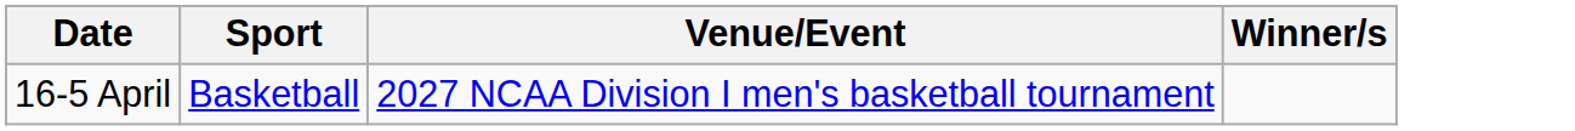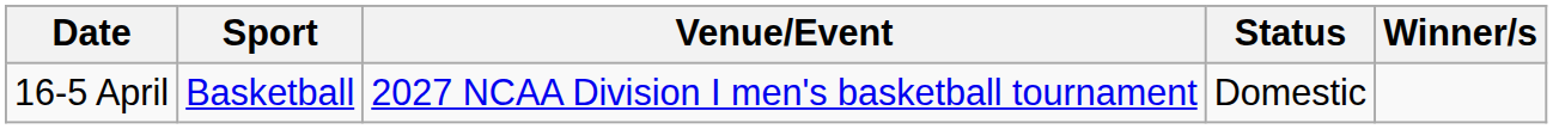+ column: Status | Domestic
